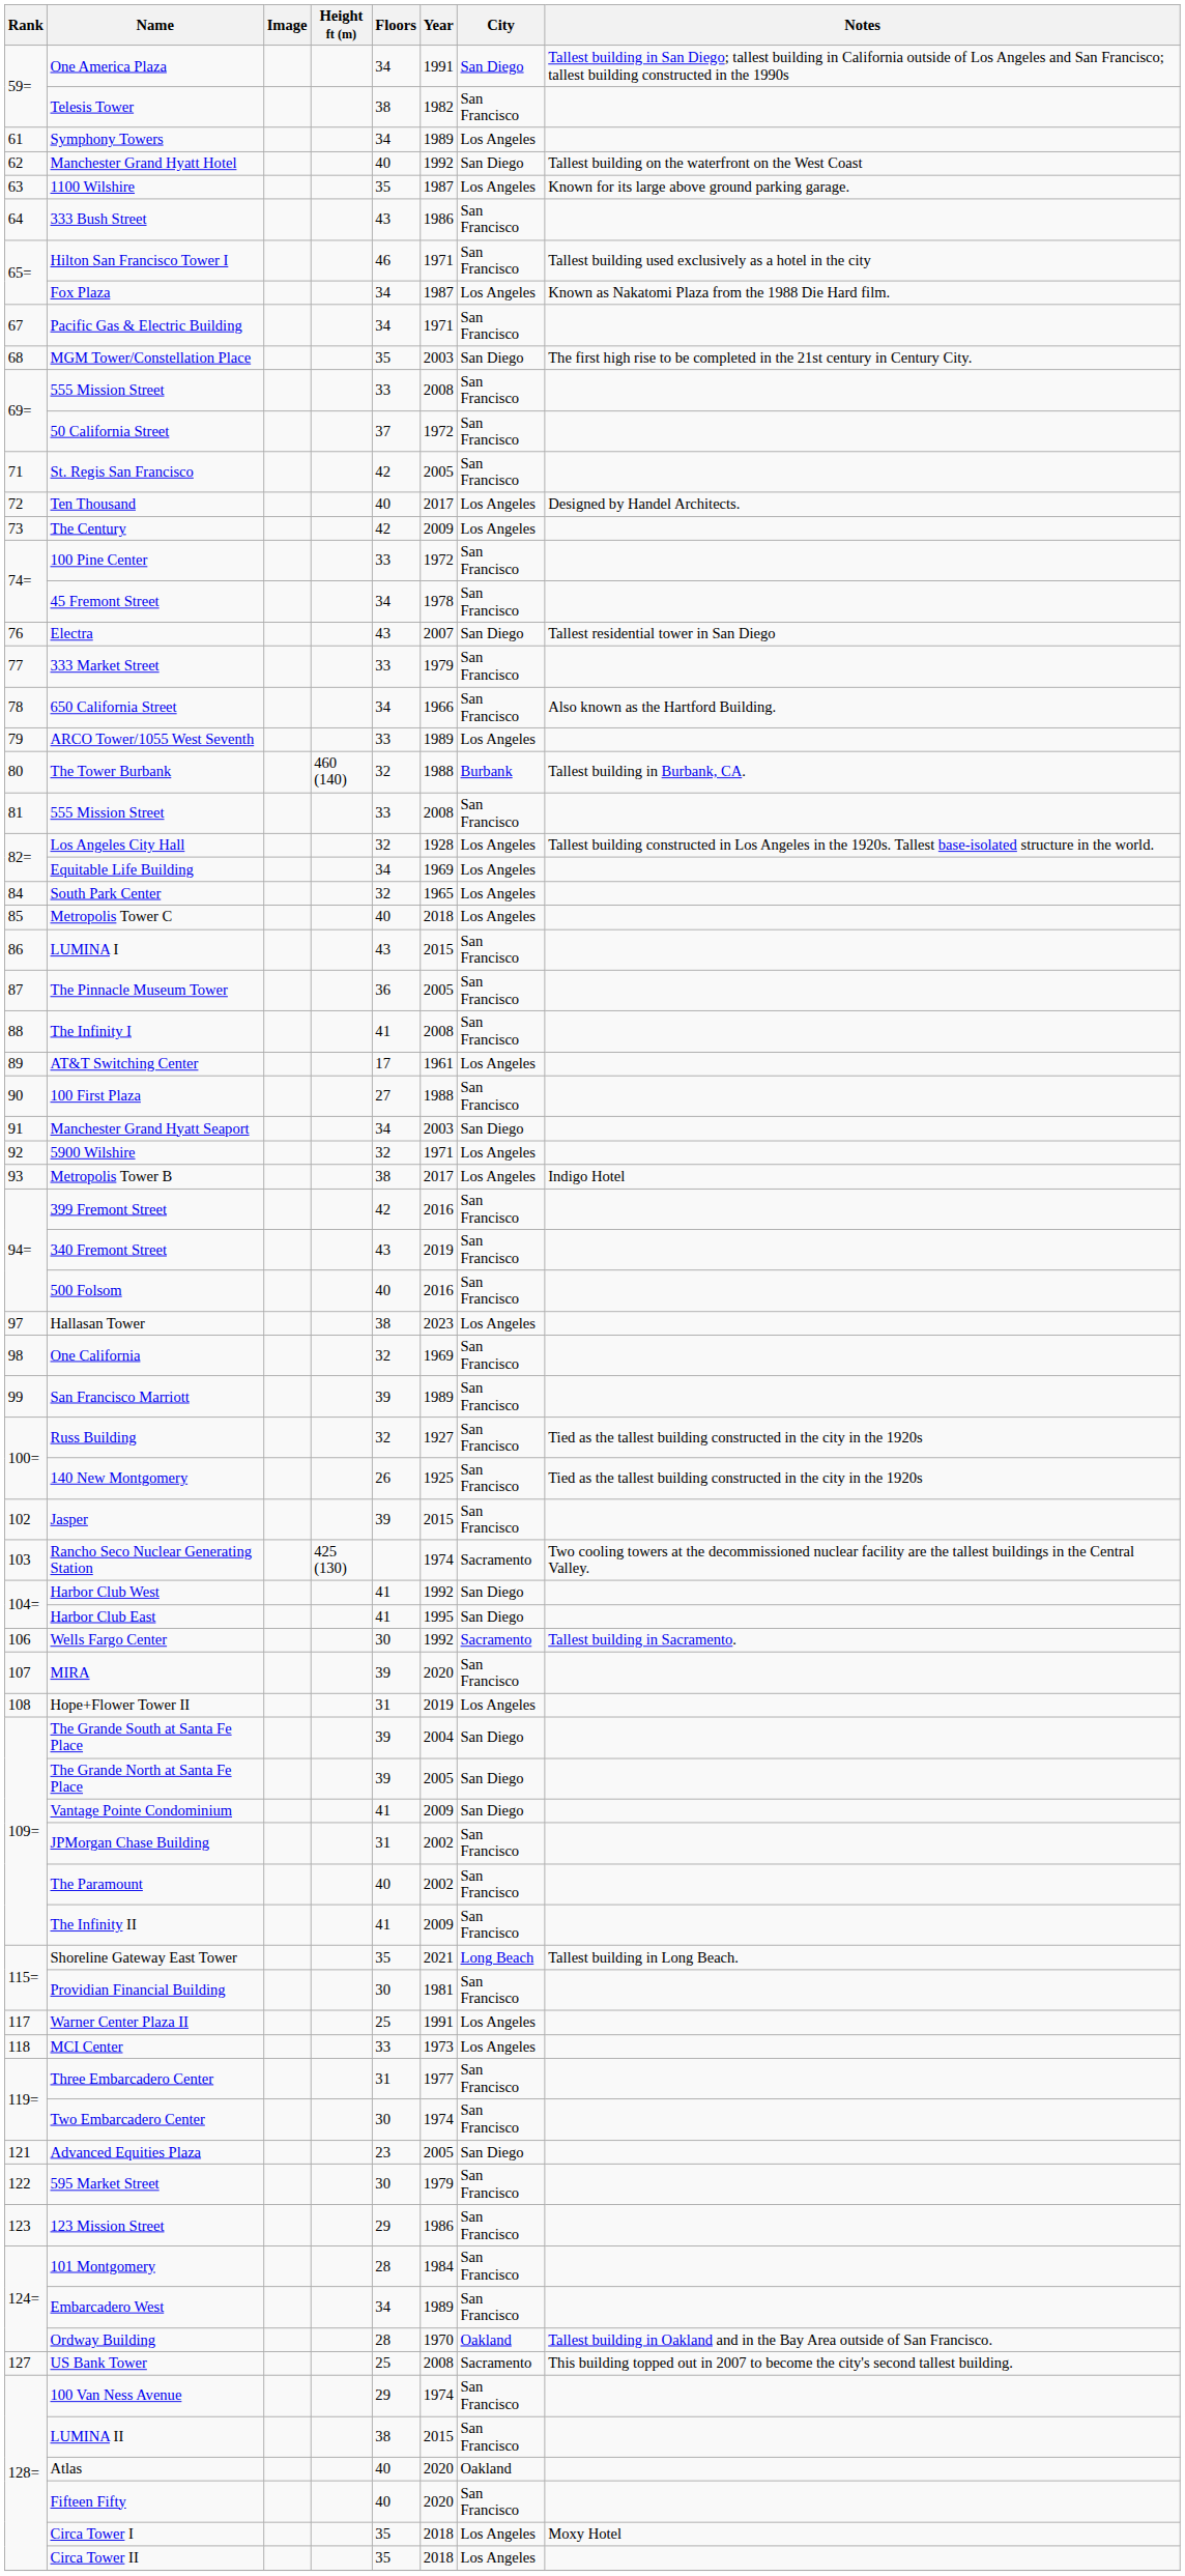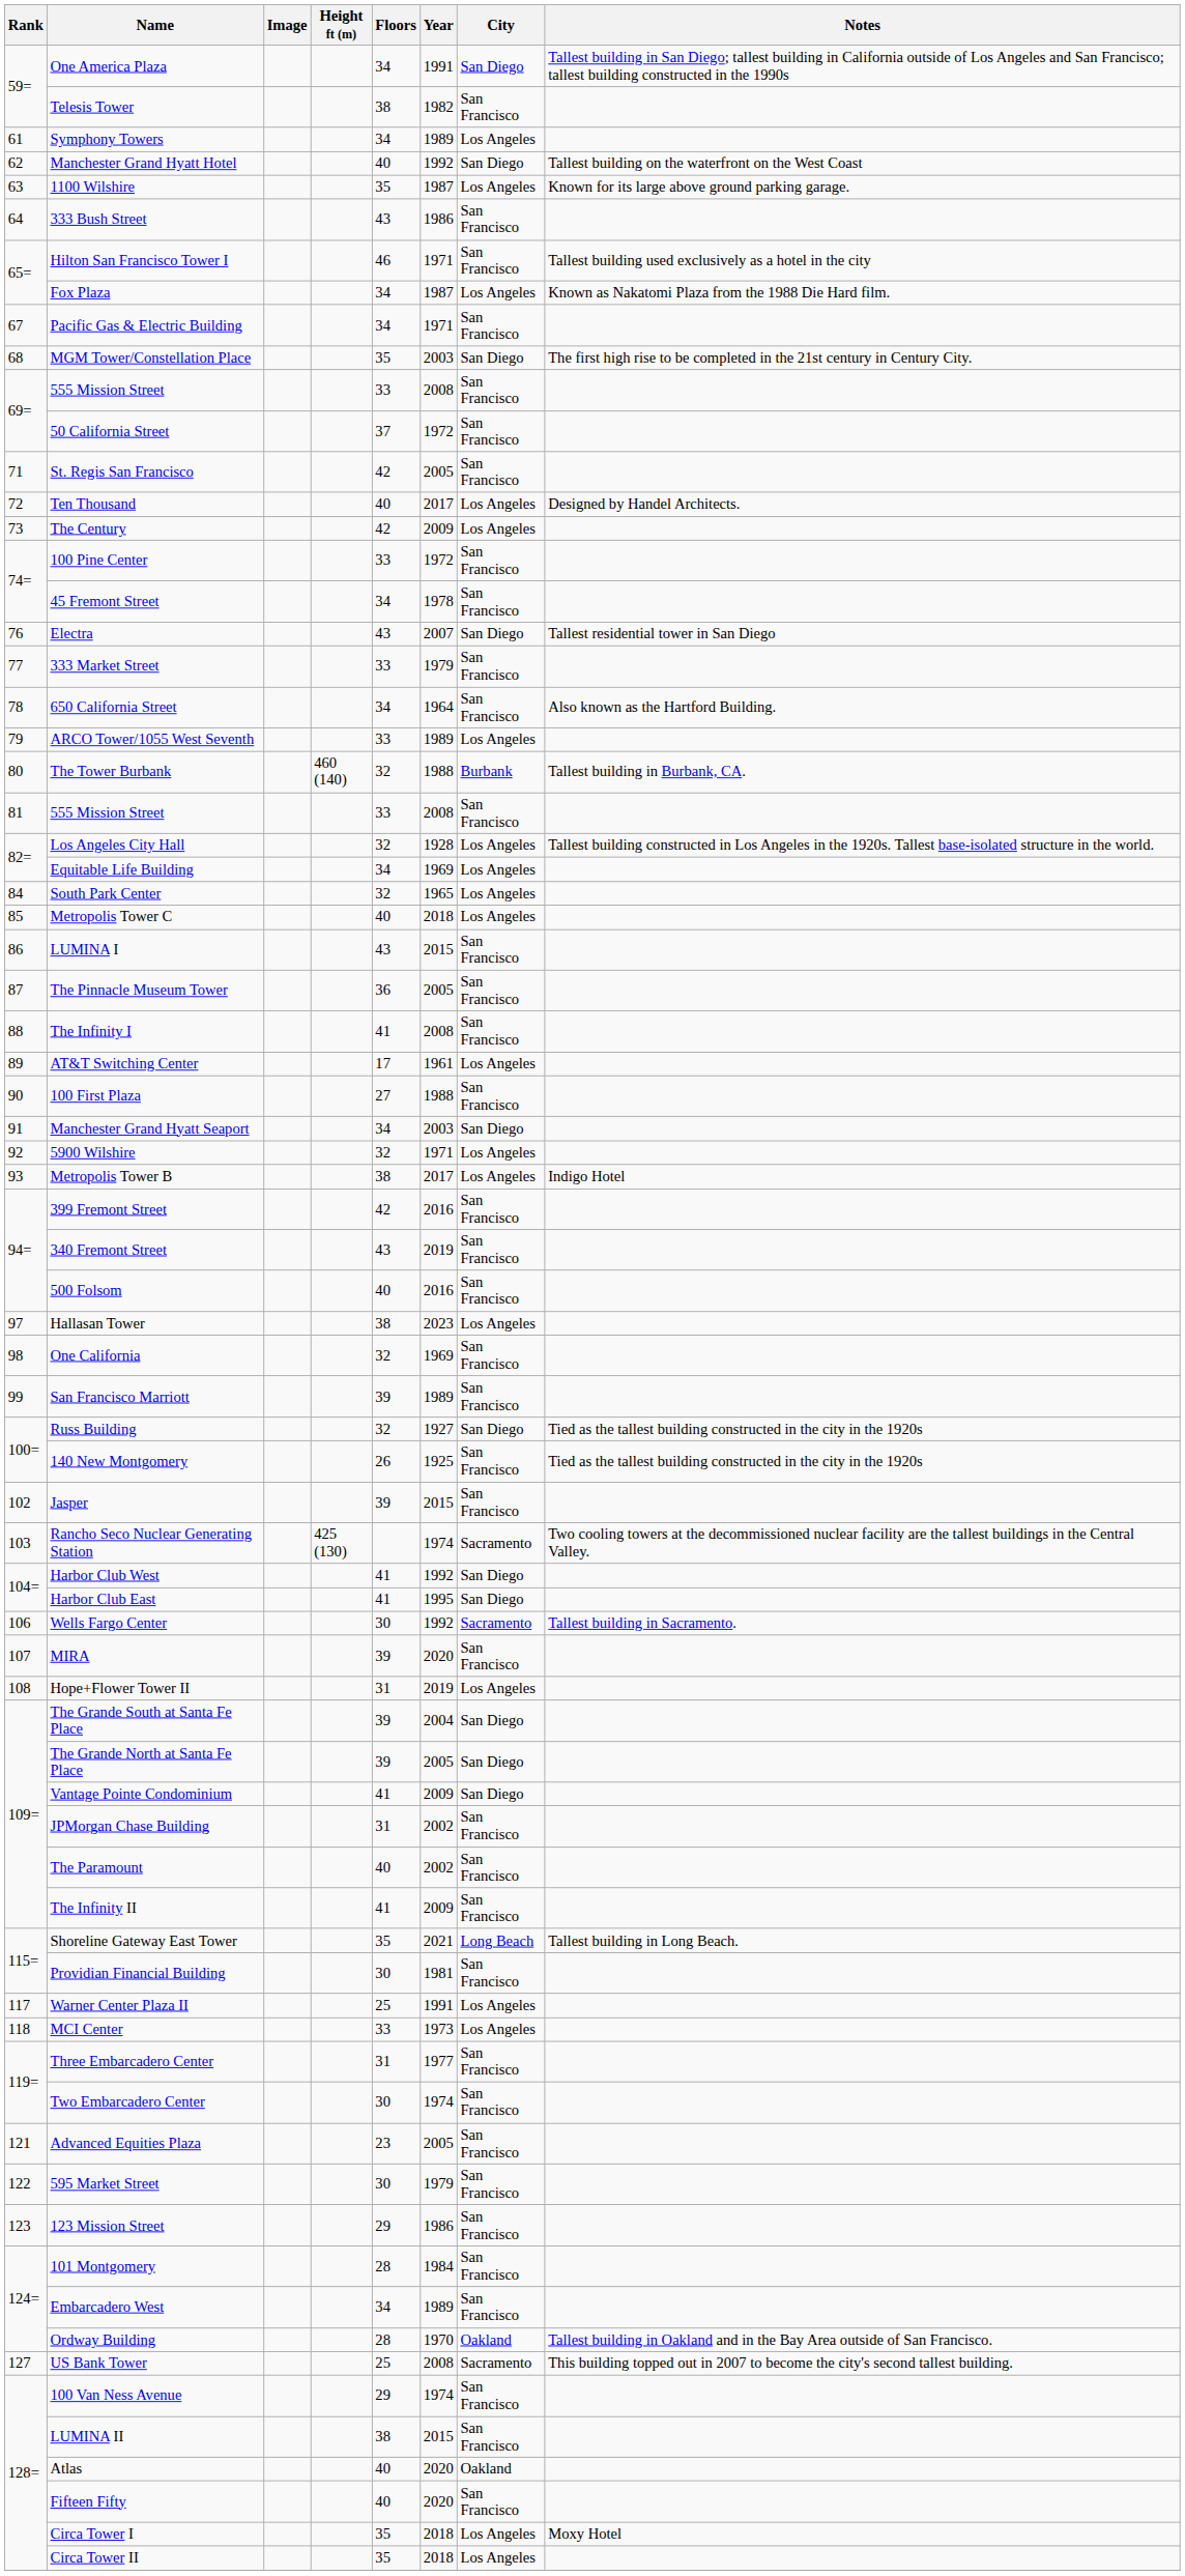650 California Street | Year: 1966 -> 1964
Russ Building | City: San Francisco -> San Diego
Advanced Equities Plaza | City: San Diego -> San Francisco
